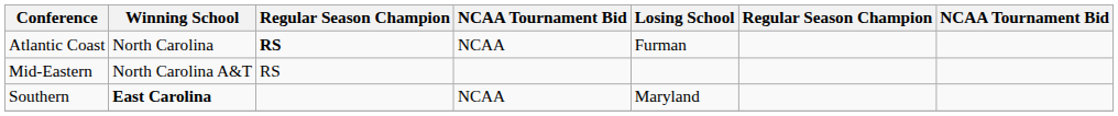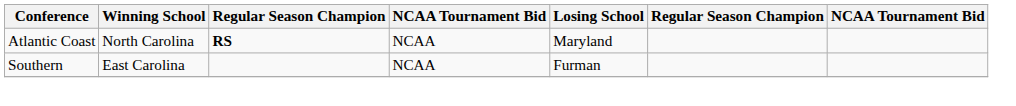Atlantic Coast | Losing School: Furman -> Maryland
- row: Mid-Eastern | North Carolina A&T | RS
Southern | Winning School: bold -> normal
Southern | Losing School: Maryland -> Furman
